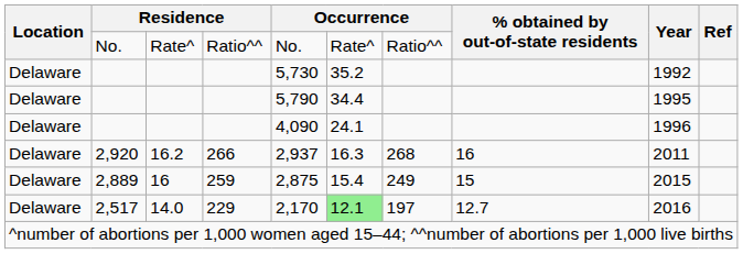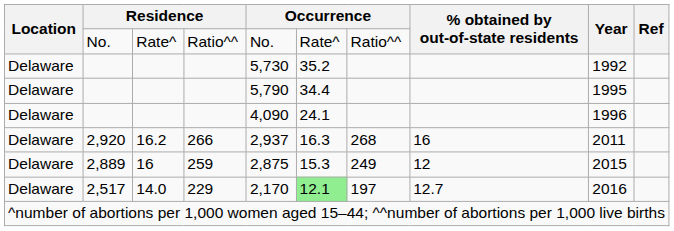2,889 | column 6: 15.4 -> 15.3
2,889 | % obtained by out-of-state residents: 15 -> 12
